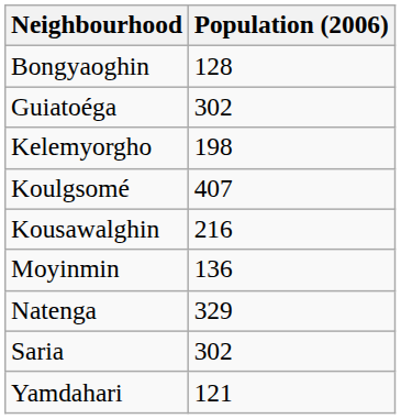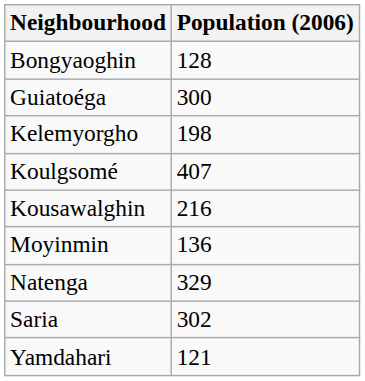Guiatoéga | Population (2006): 302 -> 300
